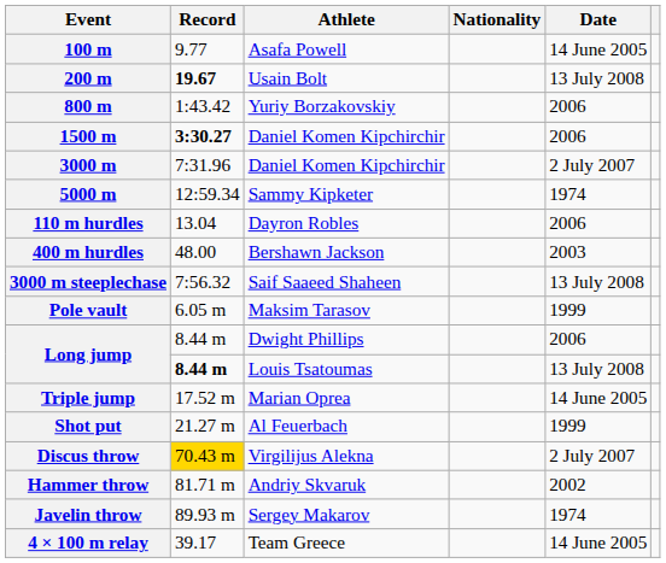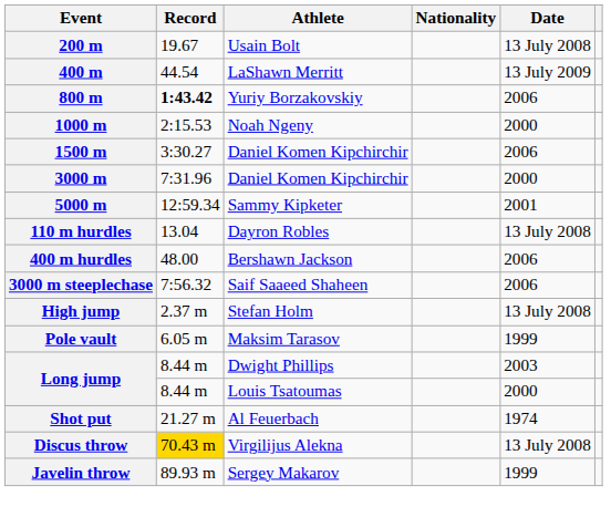- row: 100 m | 9.77 | Asafa Powell | 14 June 2005
200 m | Record: bold -> normal
+ row: 400 m | 44.54 | LaShawn Merritt | 13 July 2009
800 m | Record: normal -> bold
+ row: 1000 m | 2:15.53 | Noah Ngeny | 2000
1500 m | Record: bold -> normal
3000 m | Date: 2 July 2007 -> 2000
5000 m | Date: 1974 -> 2001
110 m hurdles | Date: 2006 -> 13 July 2008
400 m hurdles | Date: 2003 -> 2006
3000 m steeplechase | Date: 13 July 2008 -> 2006
+ row: High jump | 2.37 m | Stefan Holm | 13 July 2008
Long jump / Dwight Phillips | Date: 2006 -> 2003
Long jump / Louis Tsatoumas | Record: bold -> normal
Long jump / Louis Tsatoumas | Date: 13 July 2008 -> 2000
- row: Triple jump | 17.52 m | Marian Oprea | 14 June 2005
Shot put | Date: 1999 -> 1974
Discus throw | Date: 2 July 2007 -> 13 July 2008
- row: Hammer throw | 81.71 m | Andriy Skvaruk | 2002
Javelin throw | Date: 1974 -> 1999
- row: 4 × 100 m relay | 39.17 | Team Greece | 14 June 2005
